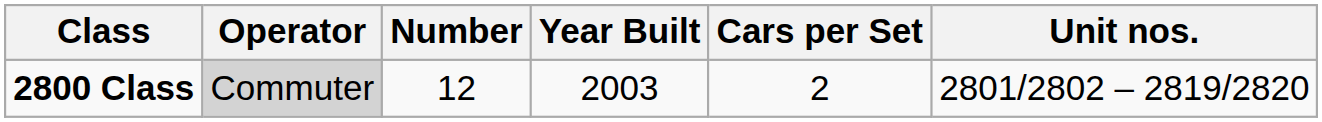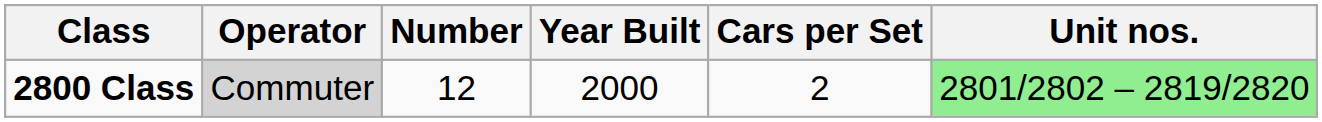2800 Class | Year Built: 2003 -> 2000
2800 Class | Unit nos.: no background -> lightgreen background
